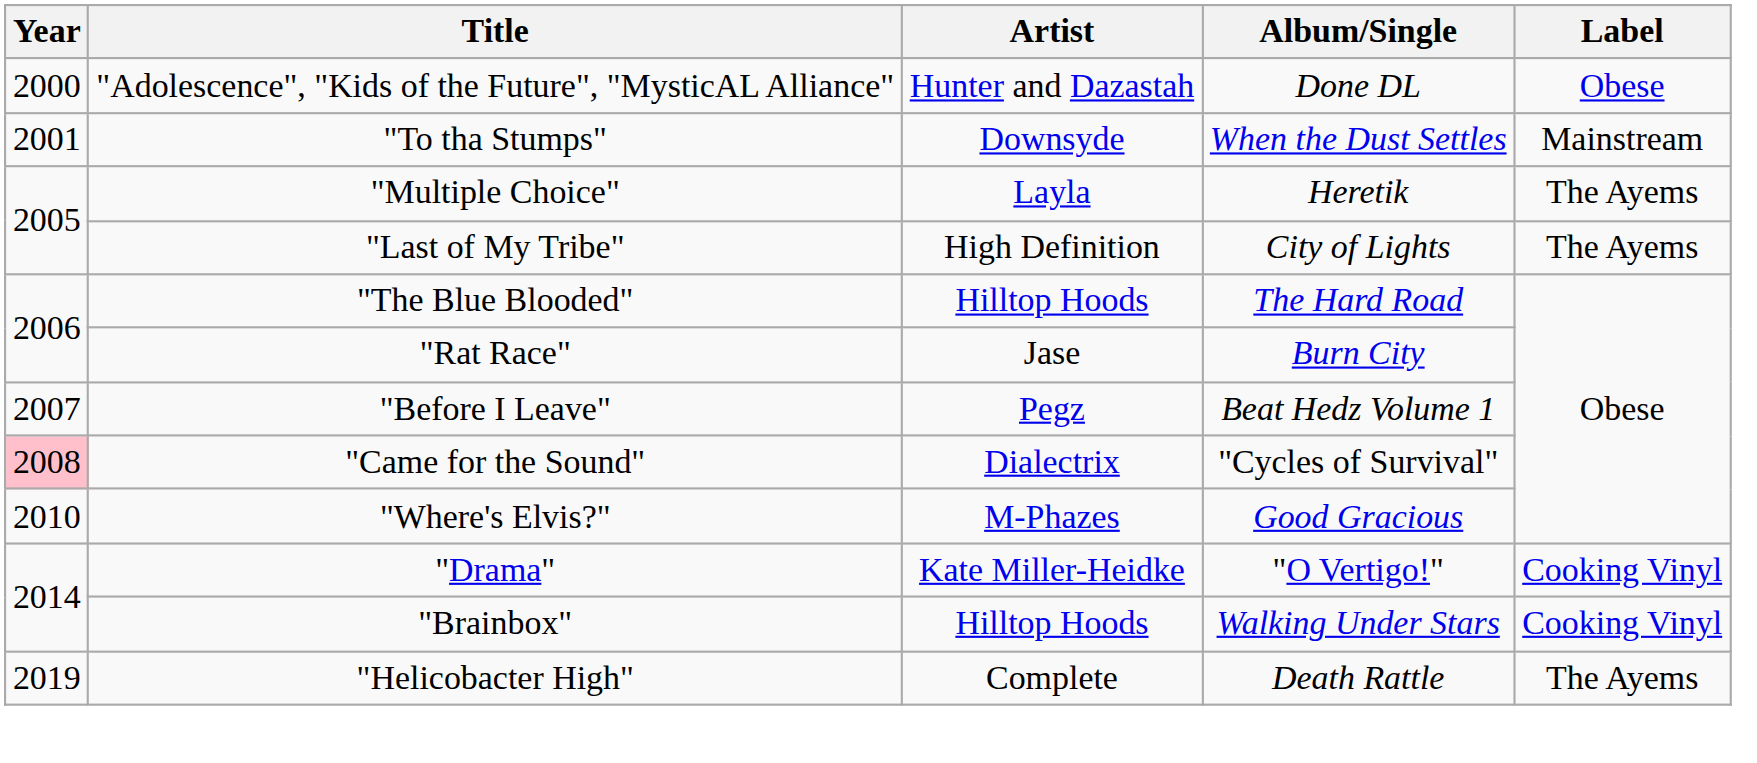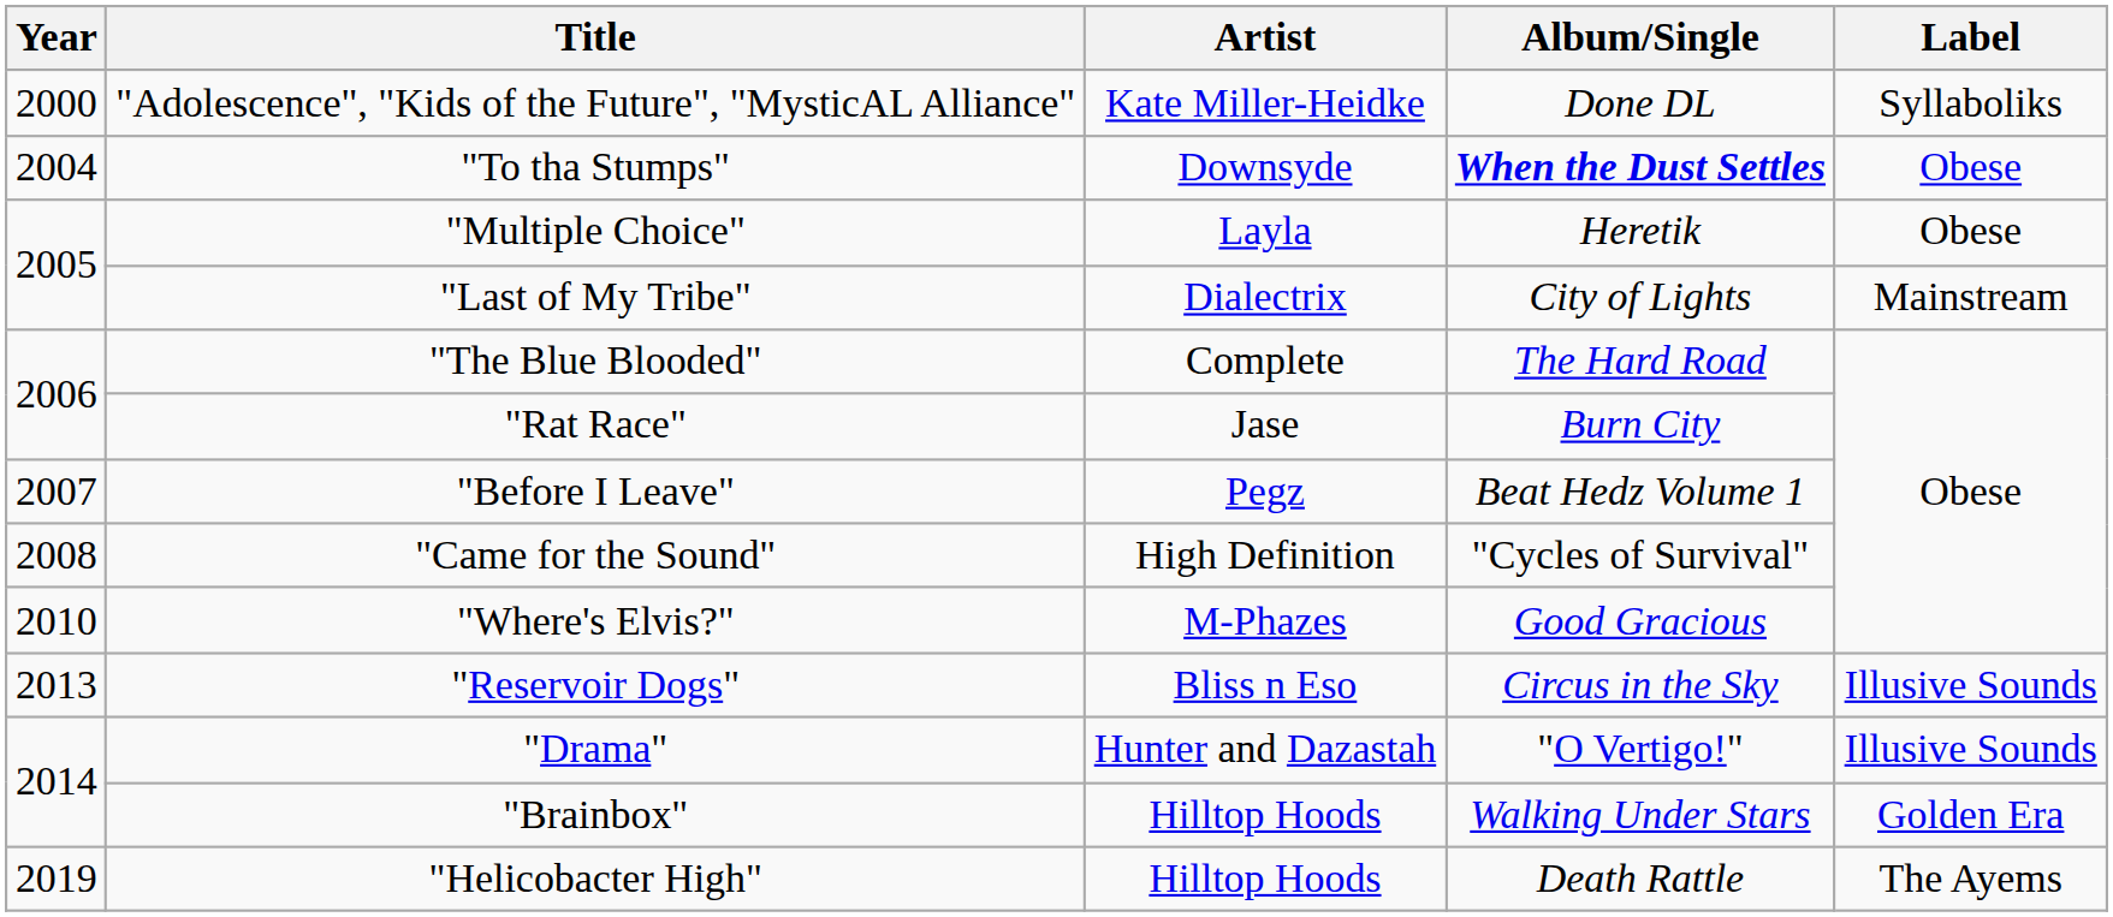"Adolescence", "Kids of the Future", "MysticAL Alliance" | Artist: Hunter and Dazastah -> Kate Miller-Heidke
"Adolescence", "Kids of the Future", "MysticAL Alliance" | Label: Obese -> Syllaboliks
"To tha Stumps" | Year: 2001 -> 2004
"To tha Stumps" | Album/Single: normal -> bold
"To tha Stumps" | Label: Mainstream -> Obese
"Multiple Choice" | Label: The Ayems -> Obese
"Last of My Tribe" | Artist: High Definition -> Dialectrix
"Last of My Tribe" | Label: The Ayems -> Mainstream
"The Blue Blooded" | Artist: Hilltop Hoods -> Complete
"Came for the Sound" | Year: pink background -> no background
"Came for the Sound" | Artist: Dialectrix -> High Definition
+ row: 2013 | "Reservoir Dogs" | Bliss n Eso | Circus in the Sky | Illusive Sounds
"Drama" | Artist: Kate Miller-Heidke -> Hunter and Dazastah
"Drama" | Label: Cooking Vinyl -> Illusive Sounds
"Brainbox" | Label: Cooking Vinyl -> Golden Era
"Helicobacter High" | Artist: Complete -> Hilltop Hoods
